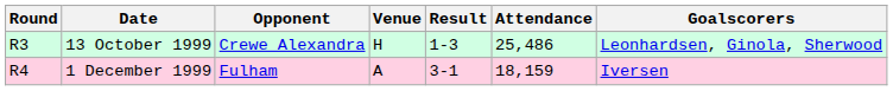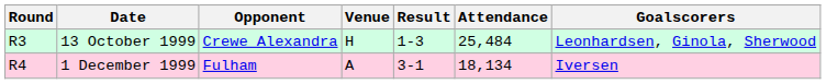13 October 1999 | Attendance: 25,486 -> 25,484
1 December 1999 | Attendance: 18,159 -> 18,134
